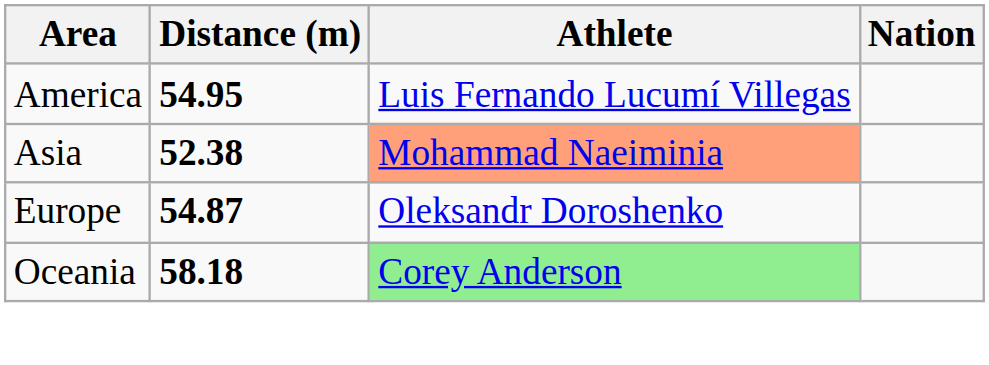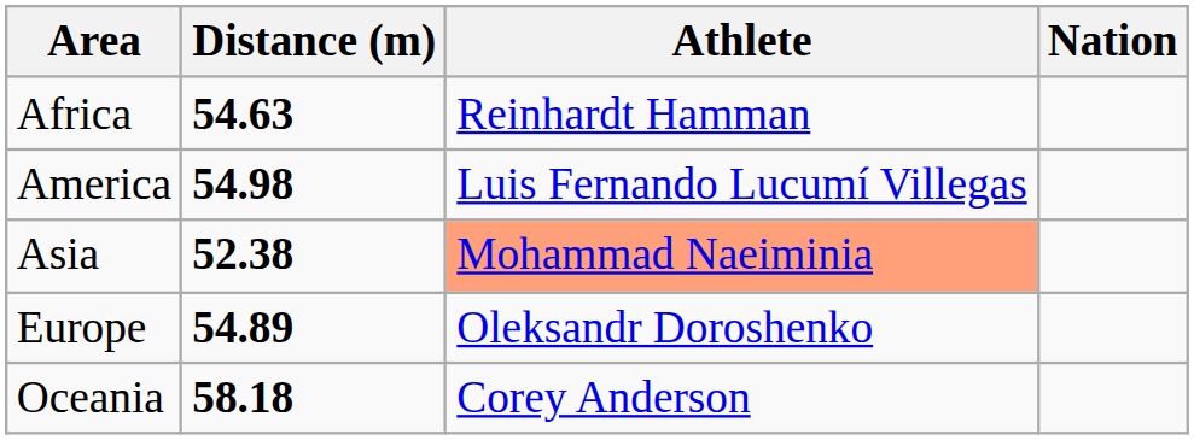+ row: Africa | 54.63 | Reinhardt Hamman
America | Distance (m): 54.95 -> 54.98
Europe | Distance (m): 54.87 -> 54.89
Oceania | Athlete: lightgreen background -> no background
